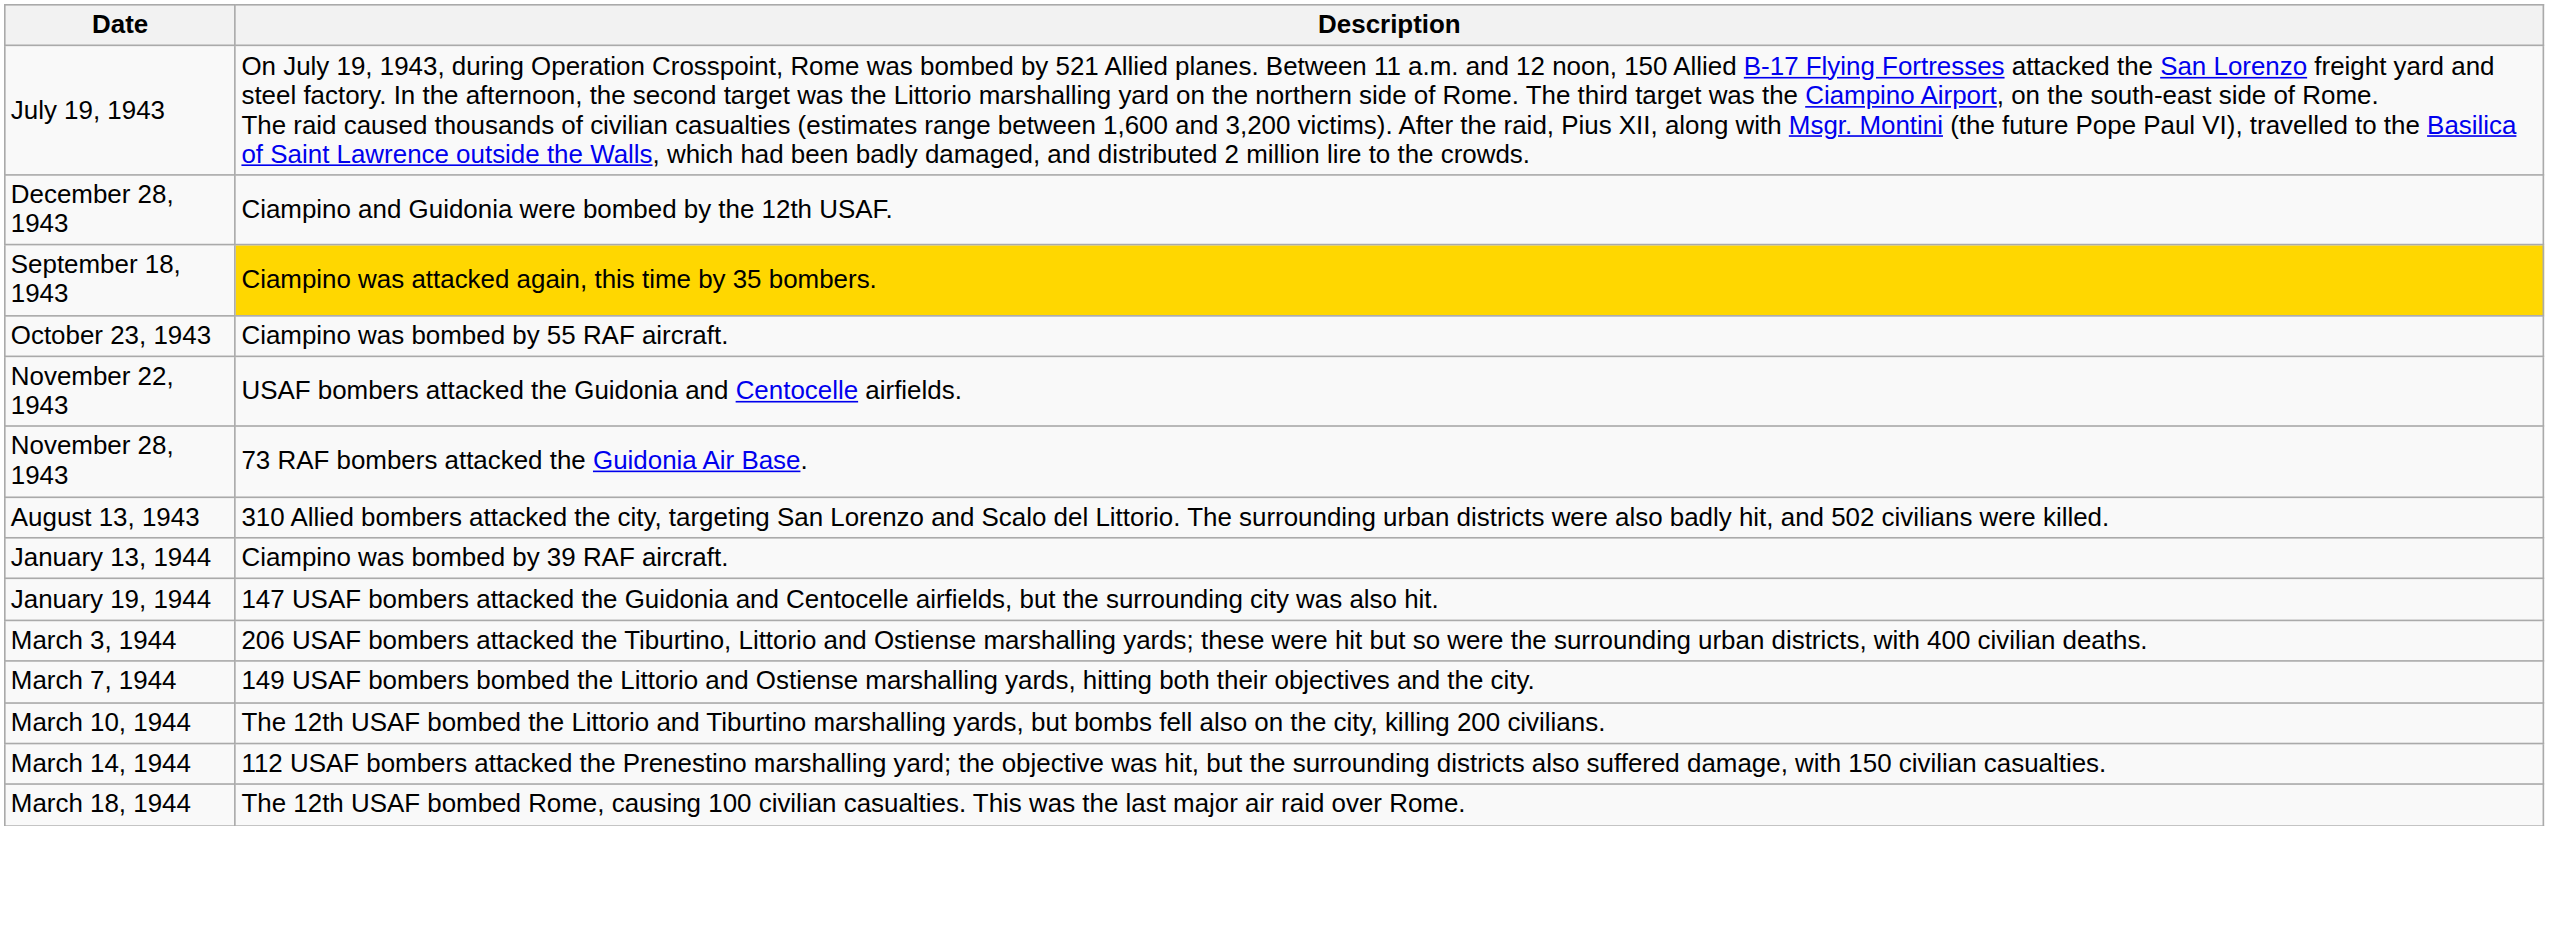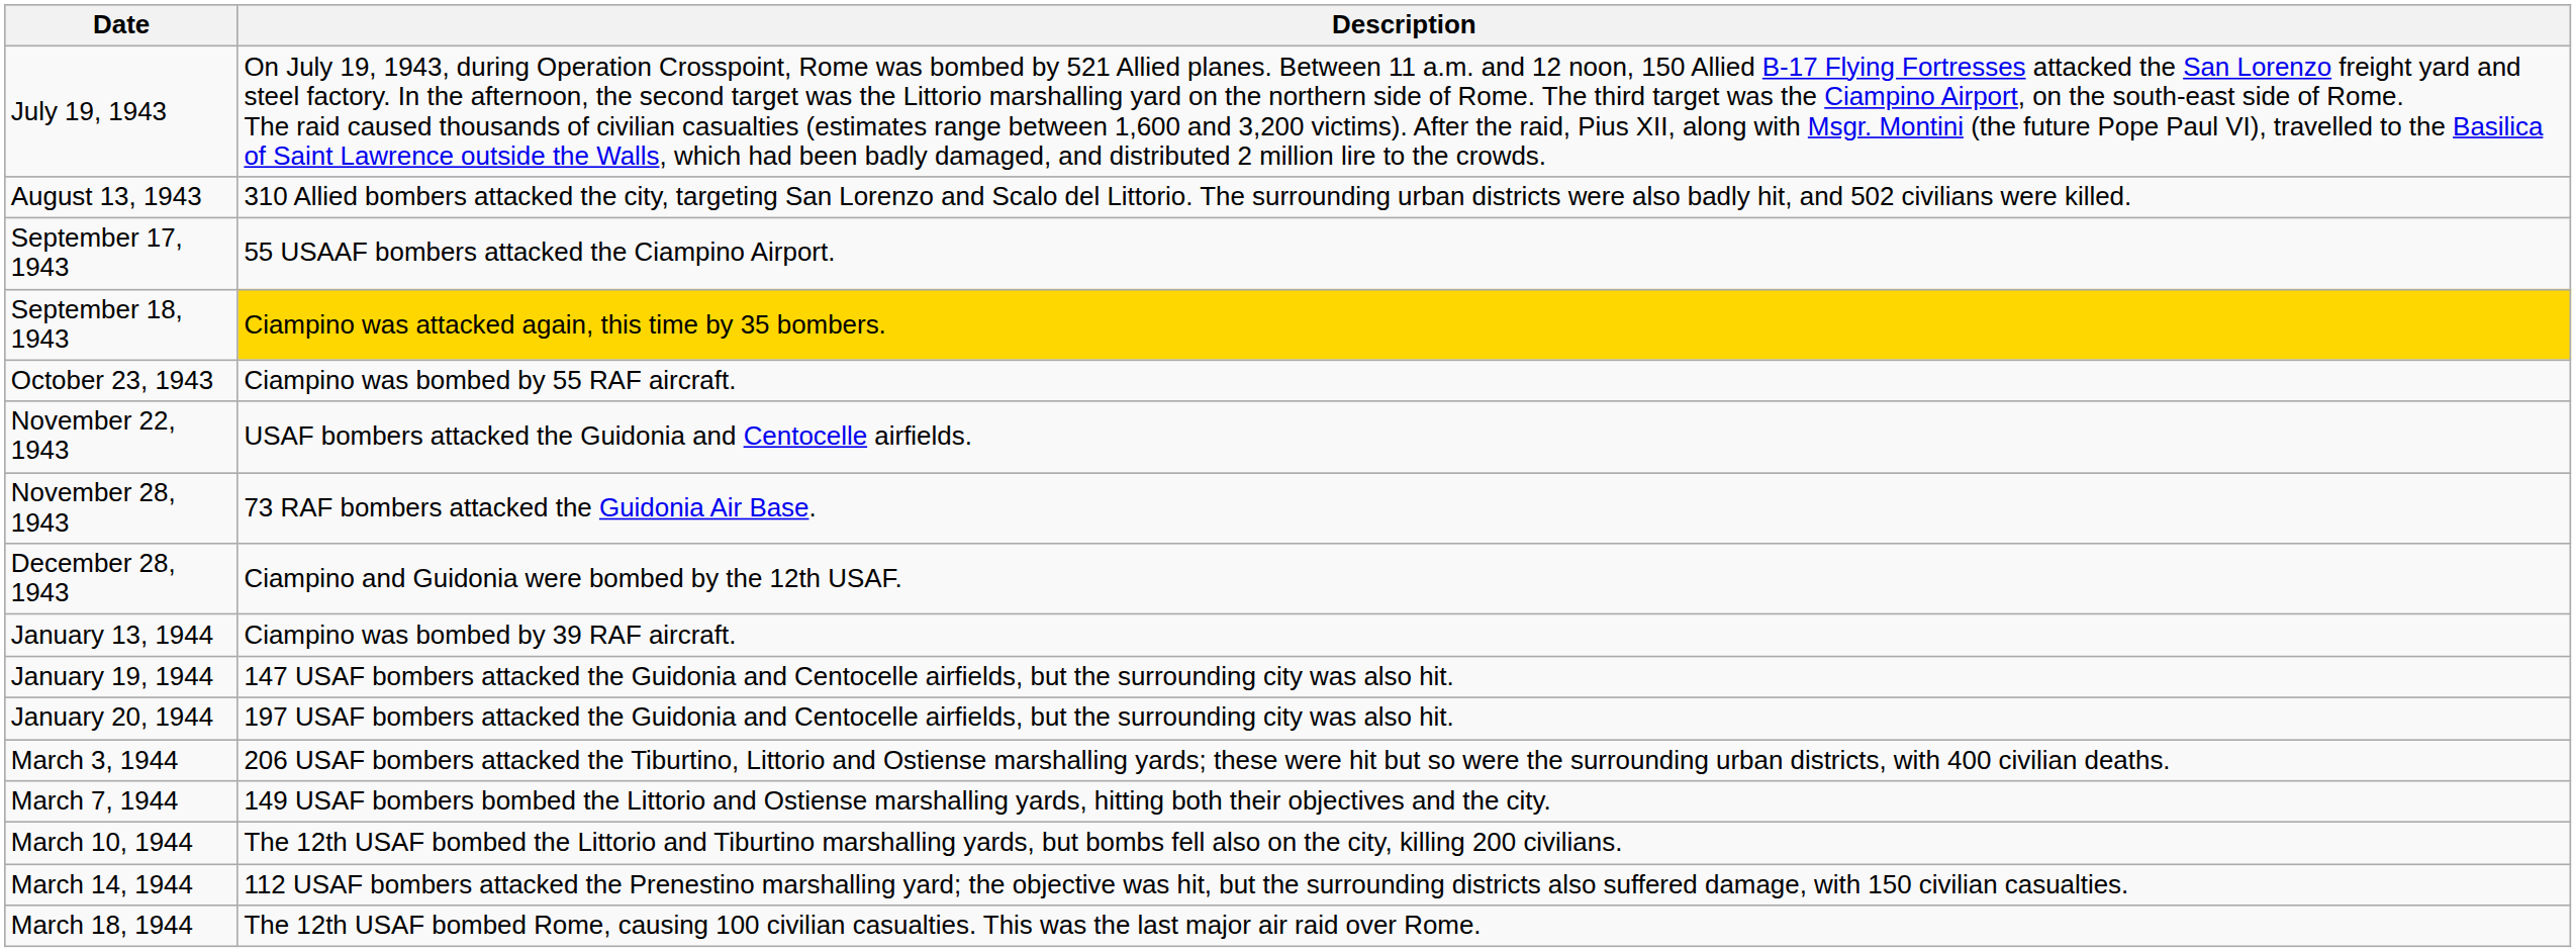rows swapped: August 13, 1943 <-> December 28, 1943
+ row: September 17, 1943 | 55 USAAF bombers attacked the Ciampino Airport.
+ row: January 20, 1944 | 197 USAF bombers attacked the Guidonia and Centocelle airfields, but the surrounding city was also hit.
